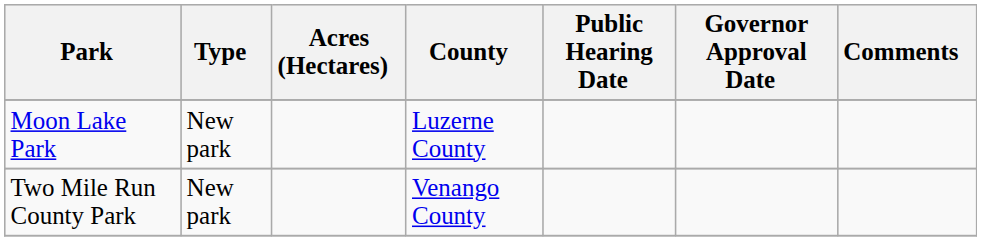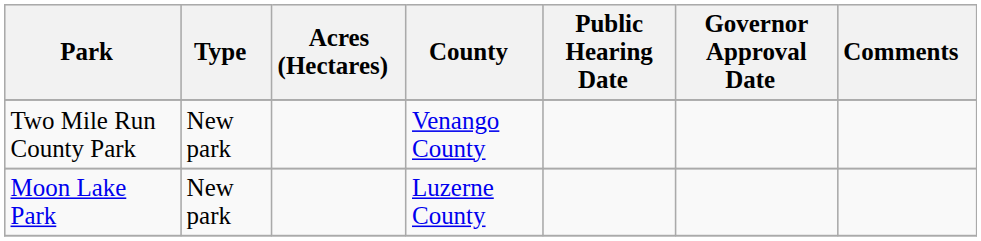rows swapped: Moon Lake Park <-> Two Mile Run County Park
